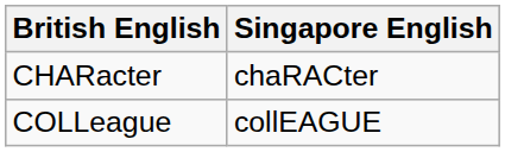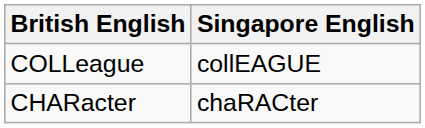rows swapped: COLLeague <-> CHARacter
